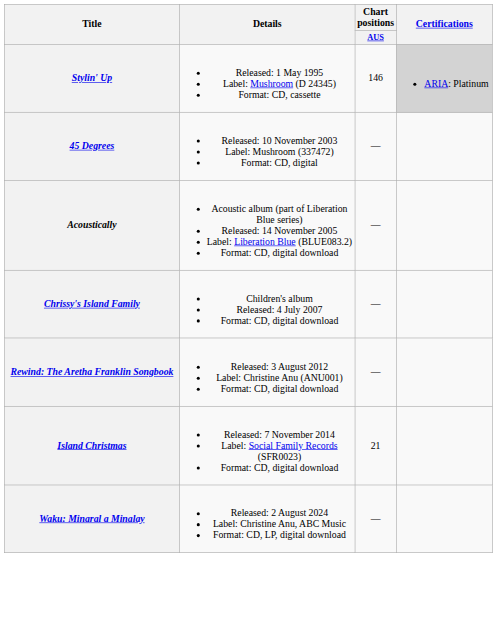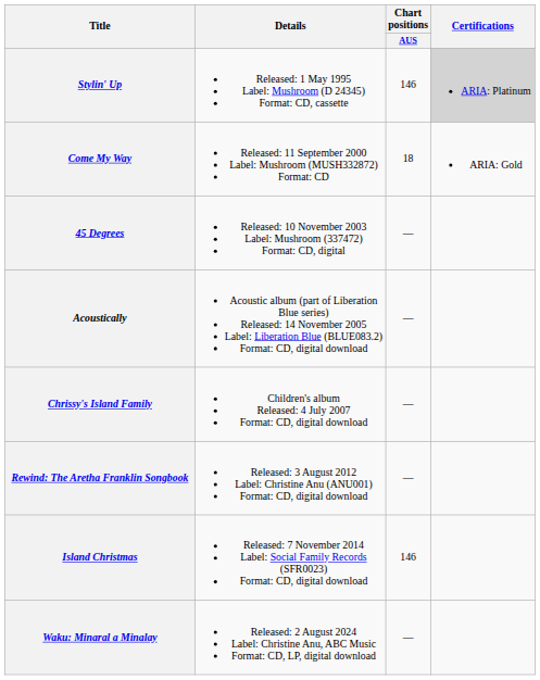+ row: Come My Way | Released: 11 September 2000 Label: Mushroom (MUSH332872) Format: CD | 18 | ARIA: Gold
Island Christmas | Chart positions / AUS: 21 -> 146
